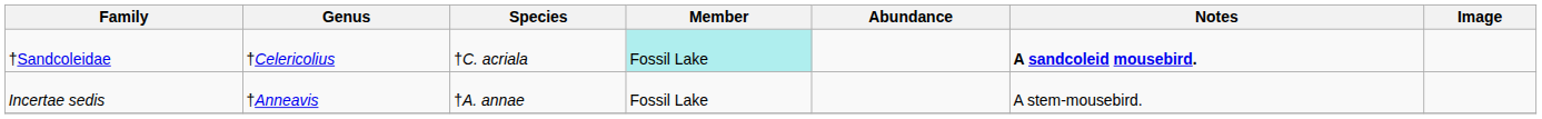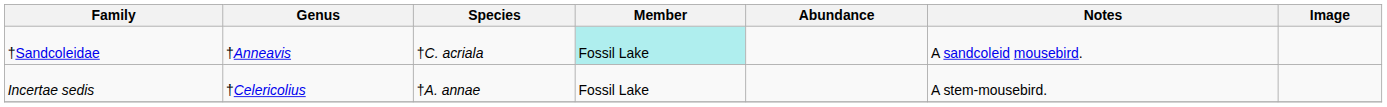†Sandcoleidae | Genus: †Celericolius -> †Anneavis
†Sandcoleidae | Notes: bold -> normal
Incertae sedis | Genus: †Anneavis -> †Celericolius
